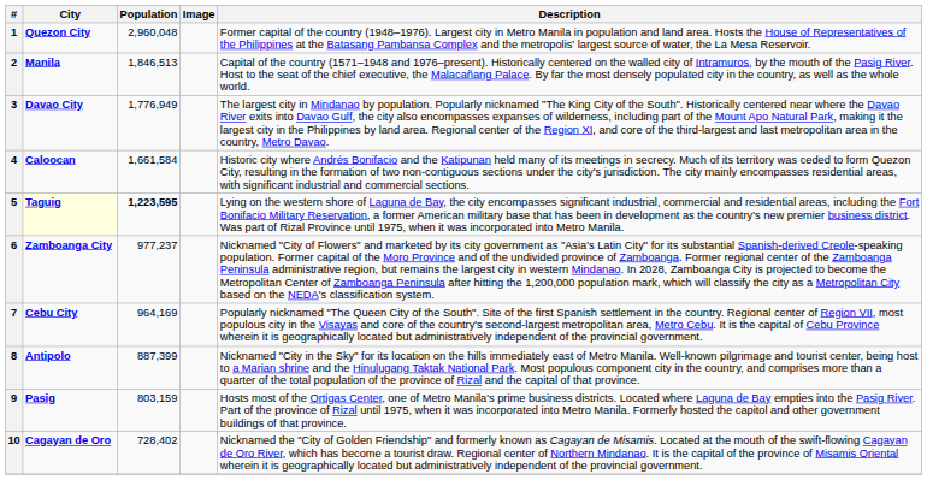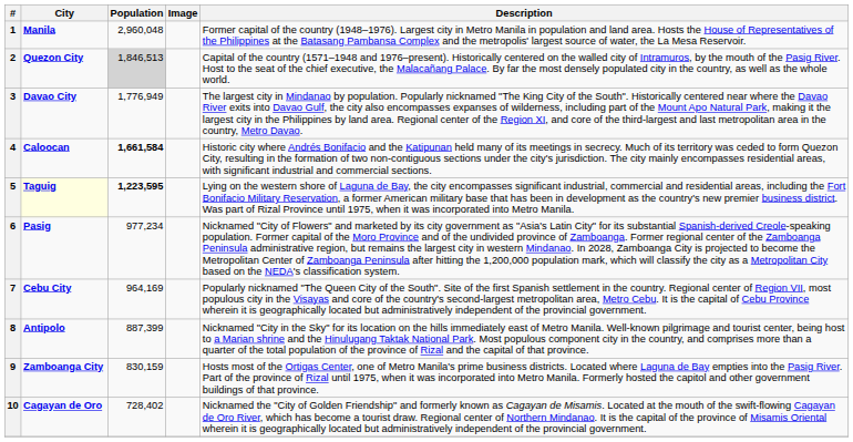1 | City: Quezon City -> Manila
2 | City: Manila -> Quezon City
2 | Population: no background -> lightgrey background
4 | Population: normal -> bold
6 | City: Zamboanga City -> Pasig
6 | Population: 977,237 -> 977,234
9 | City: Pasig -> Zamboanga City
9 | Population: 803,159 -> 830,159
